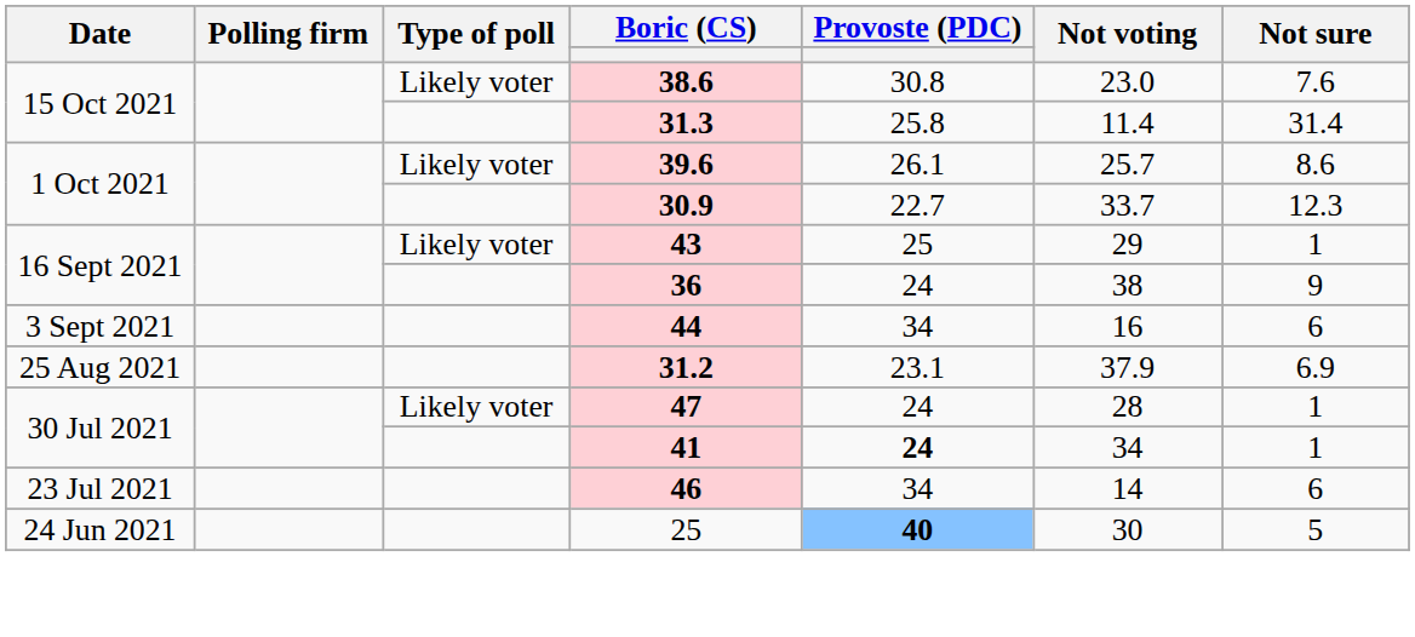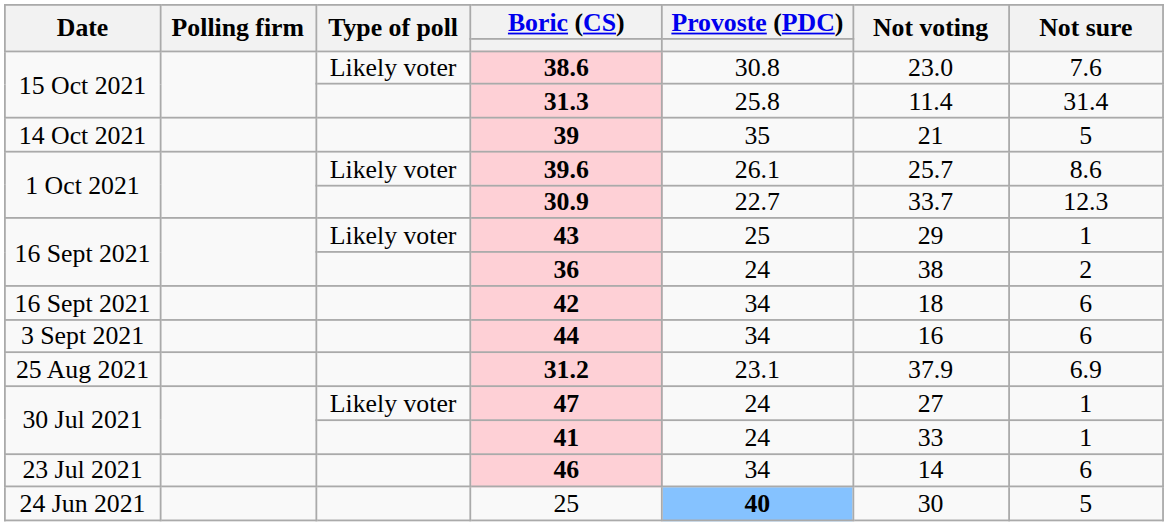+ row: 14 Oct 2021 | 39 | 35 | 21 | 5
36 | Not sure: 9 -> 2
+ row: 16 Sept 2021 | 42 | 34 | 18 | 6
47 | Not voting: 28 -> 27
41 | Provoste (PDC): bold -> normal
41 | Not voting: 34 -> 33
